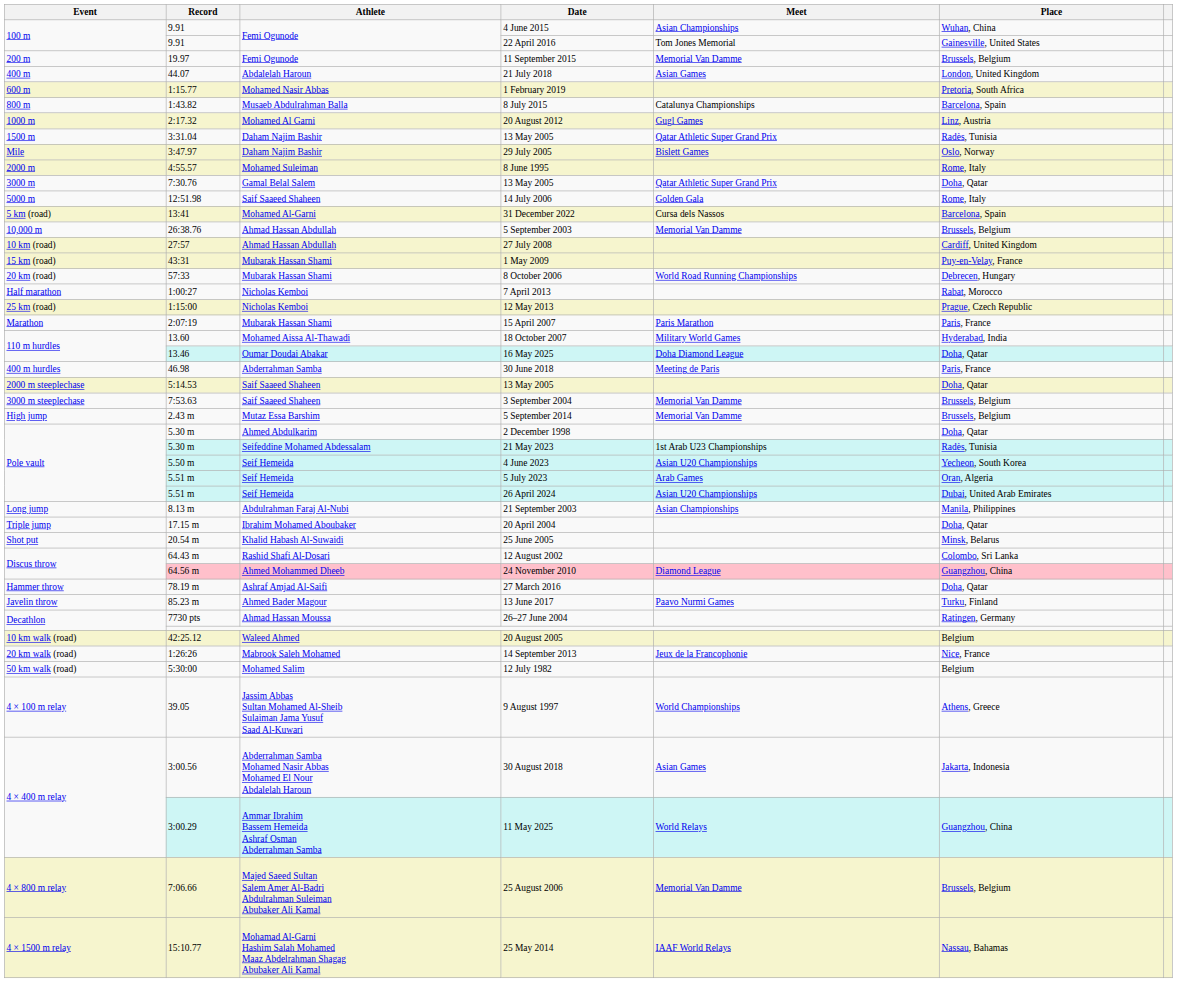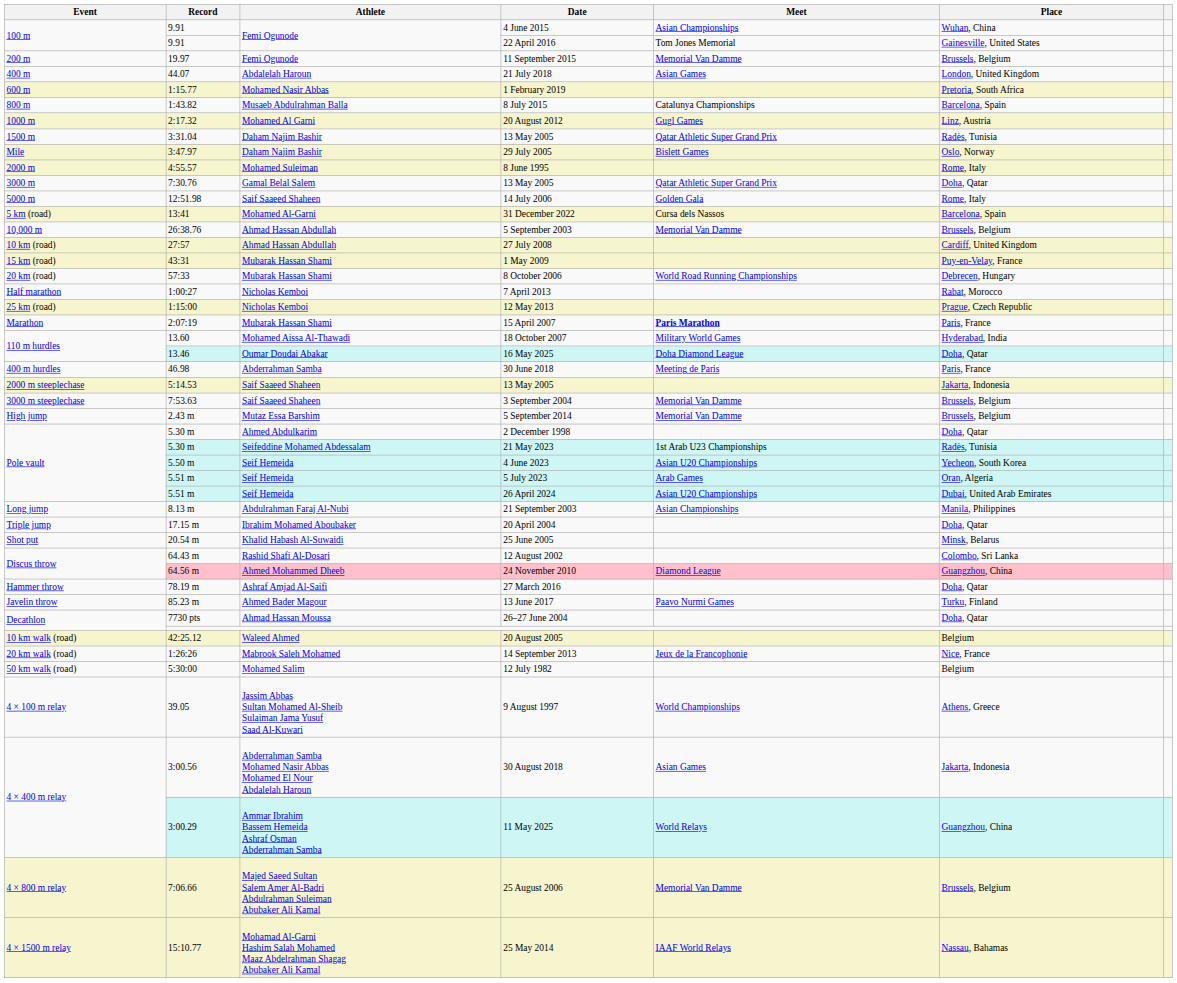15 April 2007 | Meet: normal -> bold
5:14.53 / 13 May 2005 | Place: Doha, Qatar -> Jakarta, Indonesia
26–27 June 2004 | Place: Ratingen, Germany -> Doha, Qatar
